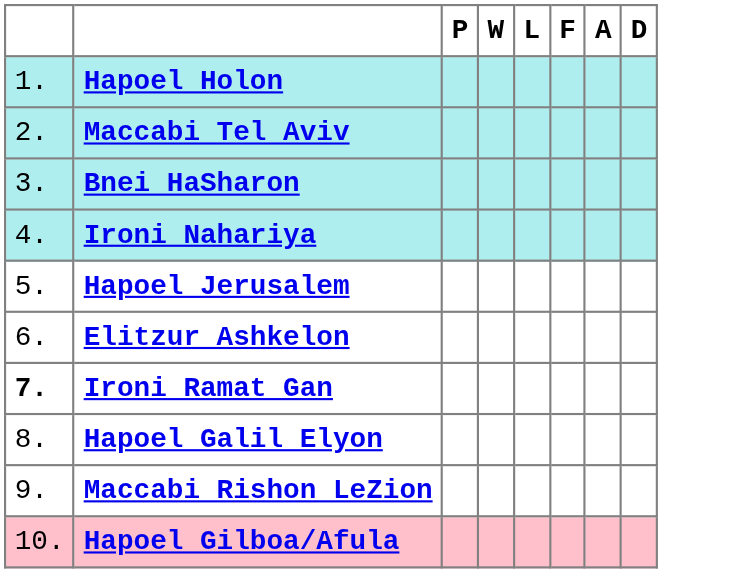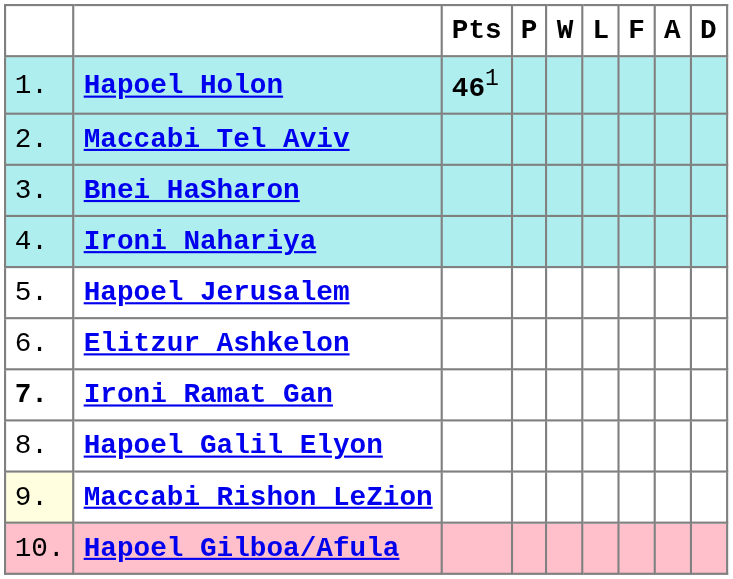+ column: Pts | 461
Maccabi Rishon LeZion | column 1: no background -> lightyellow background
